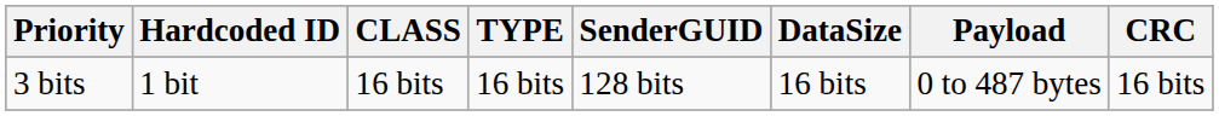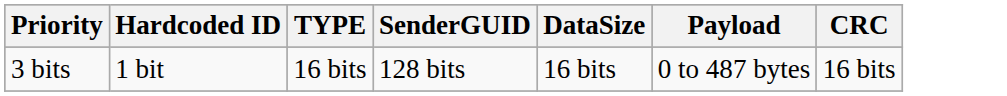- column: CLASS | 16 bits
